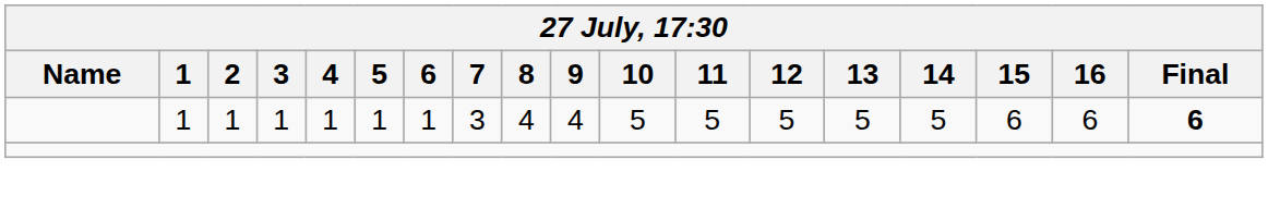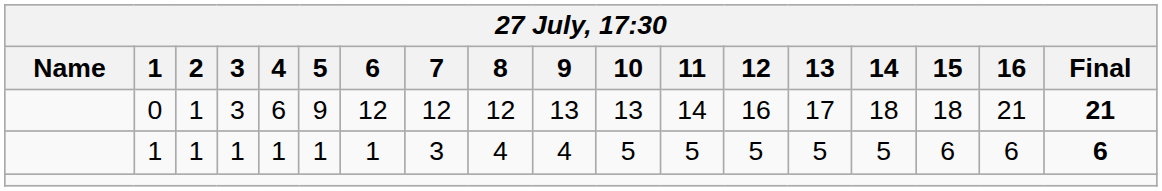+ row: 0 | 1 | 3 | 6 | 9 | 12 | 12 | 12 | 13 | 13 | 14 | 16 | 17 | 18 | 18 | 21 | 21
